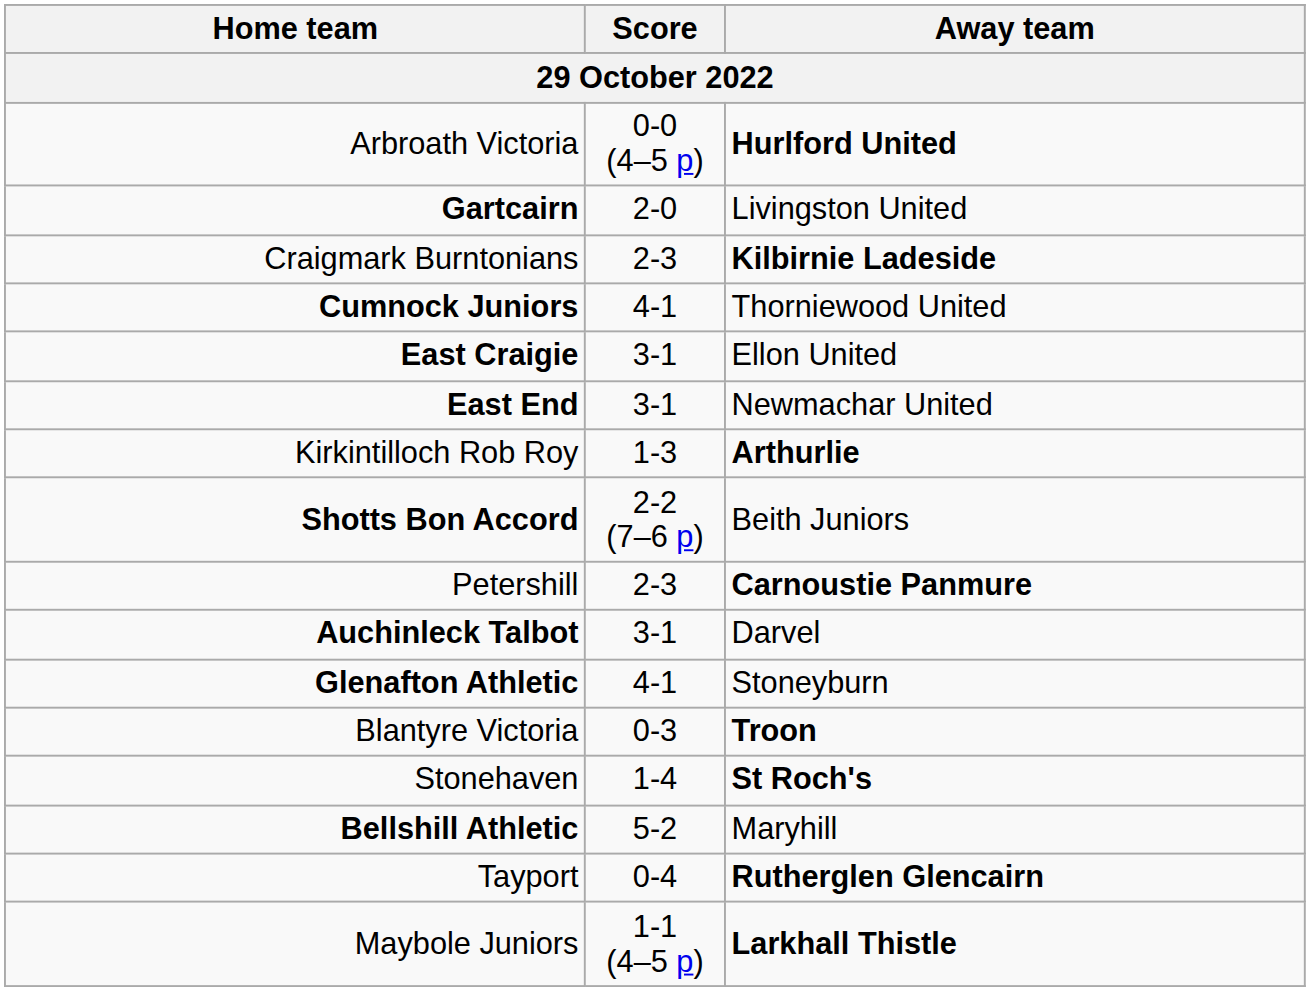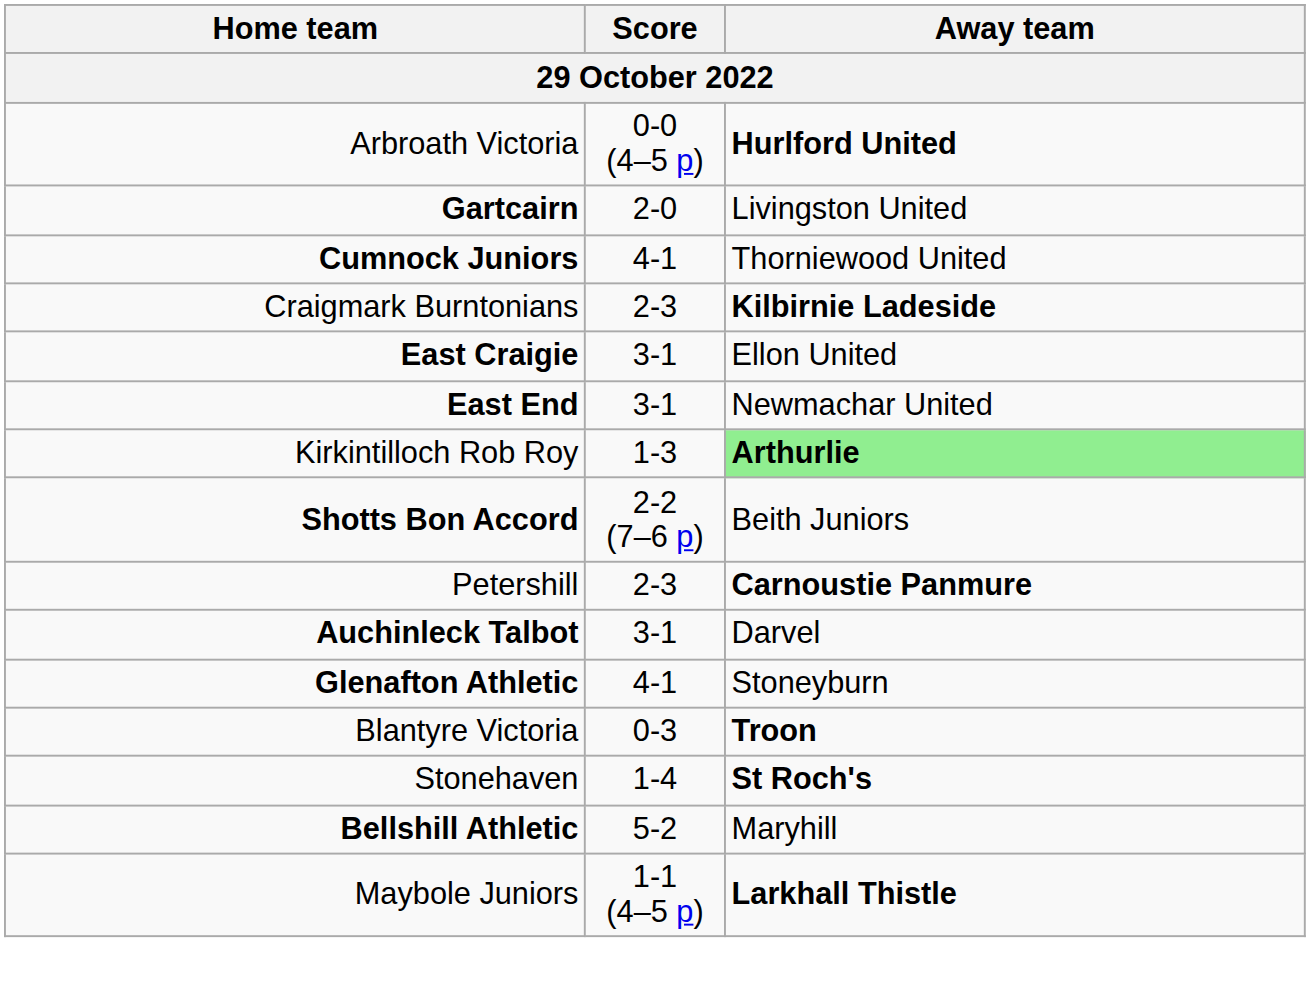rows swapped: Craigmark Burntonians <-> Cumnock Juniors
Kirkintilloch Rob Roy | Away team: no background -> lightgreen background
- row: Tayport | 0-4 | Rutherglen Glencairn
